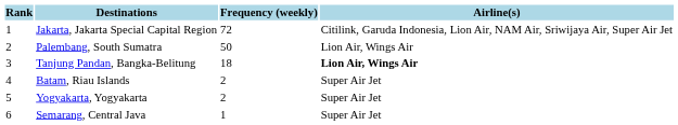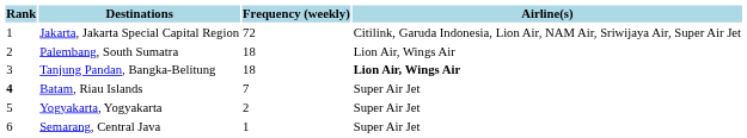Palembang, South Sumatra | Frequency (weekly): 50 -> 18
Batam, Riau Islands | Rank: normal -> bold
Batam, Riau Islands | Frequency (weekly): 2 -> 7
